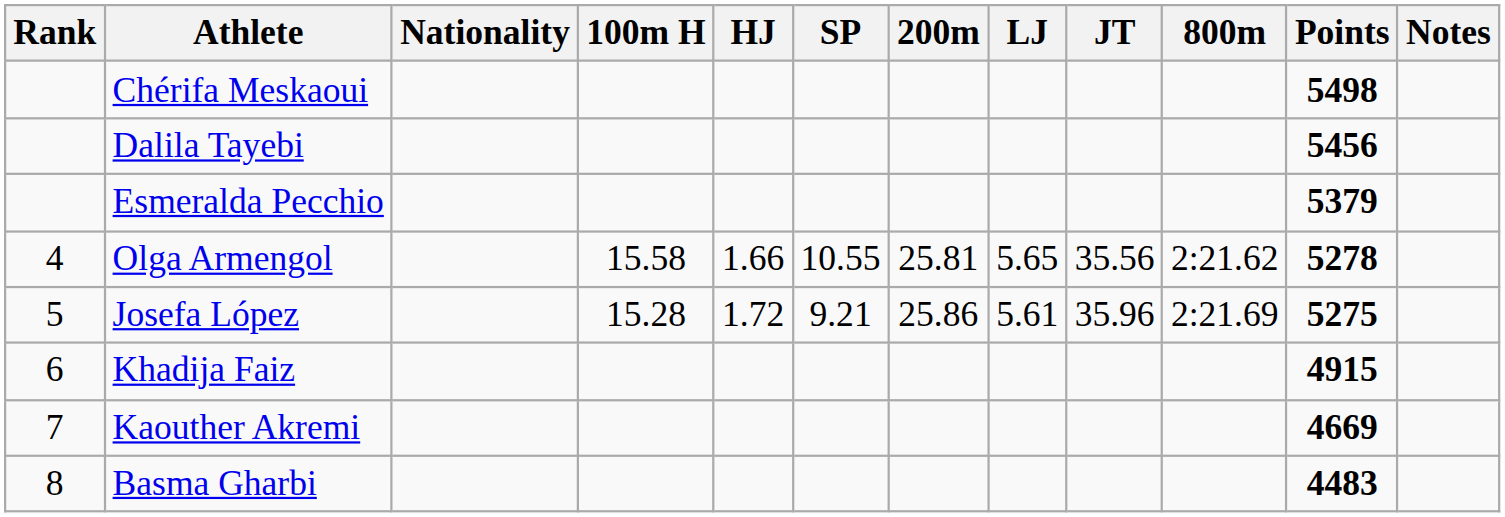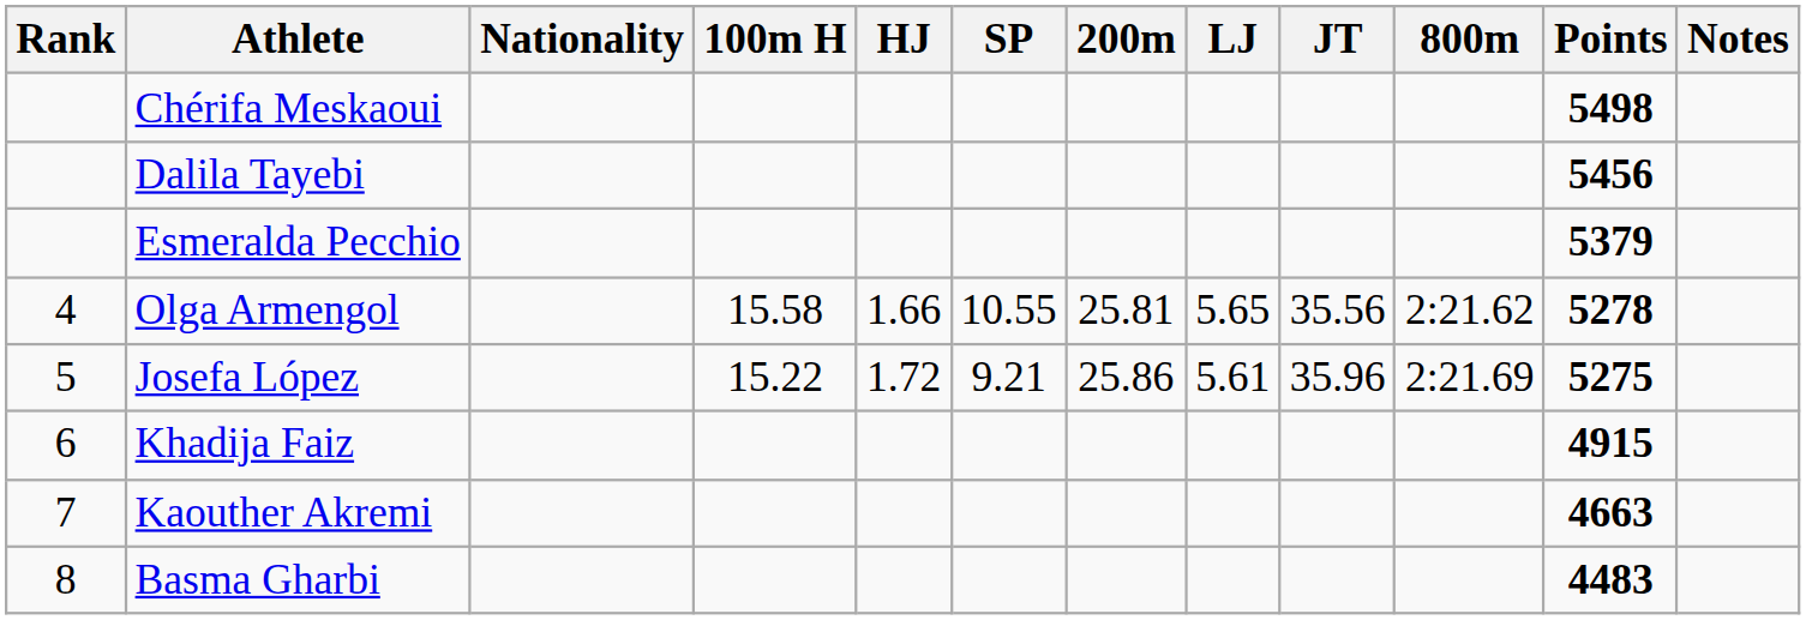Josefa López | 100m H: 15.28 -> 15.22
Kaouther Akremi | Points: 4669 -> 4663
